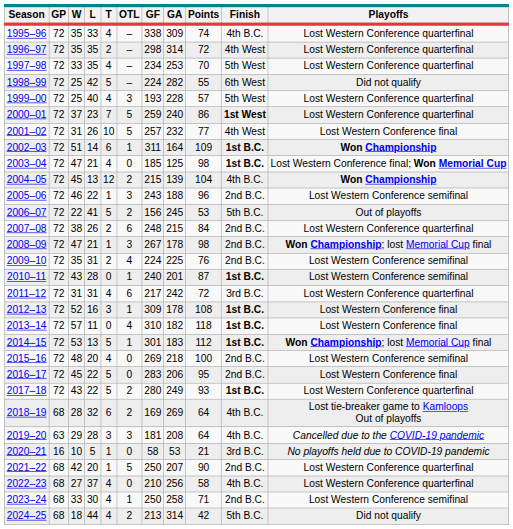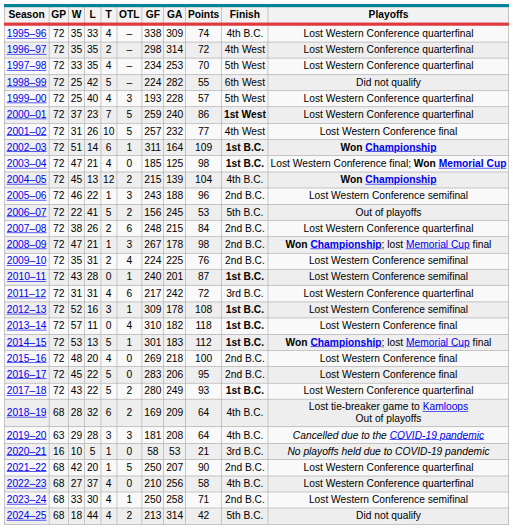2012–13 | Playoffs: Lost Western Conference final -> Lost Western Conference semifinal
2015–16 | Playoffs: Lost Western Conference semifinal -> Lost Western Conference final
2018–19 | GA: 269 -> 209
